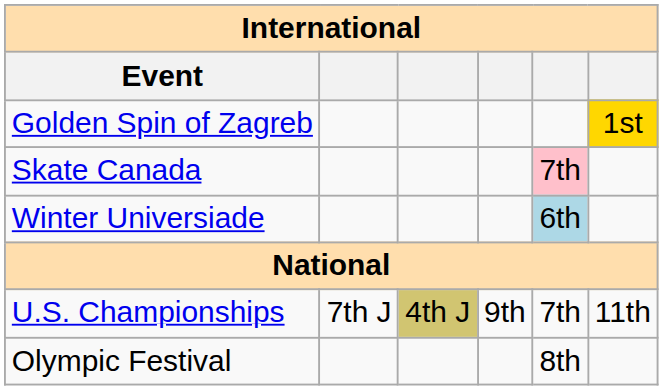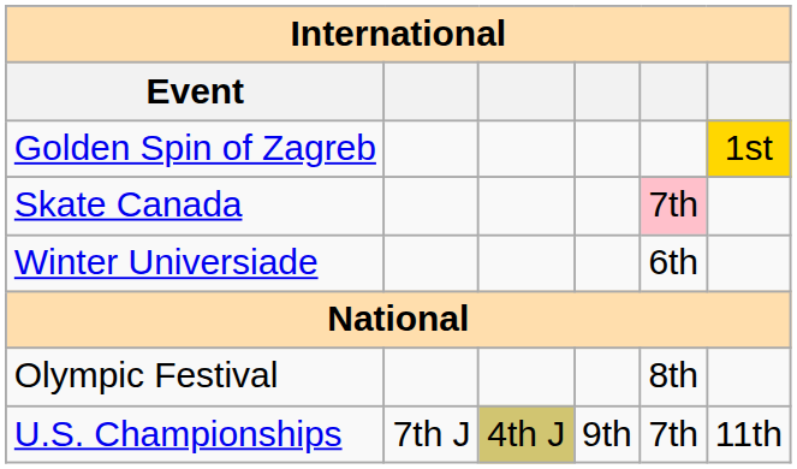Winter Universiade | column 5: lightblue background -> no background
rows swapped: U.S. Championships <-> Olympic Festival
